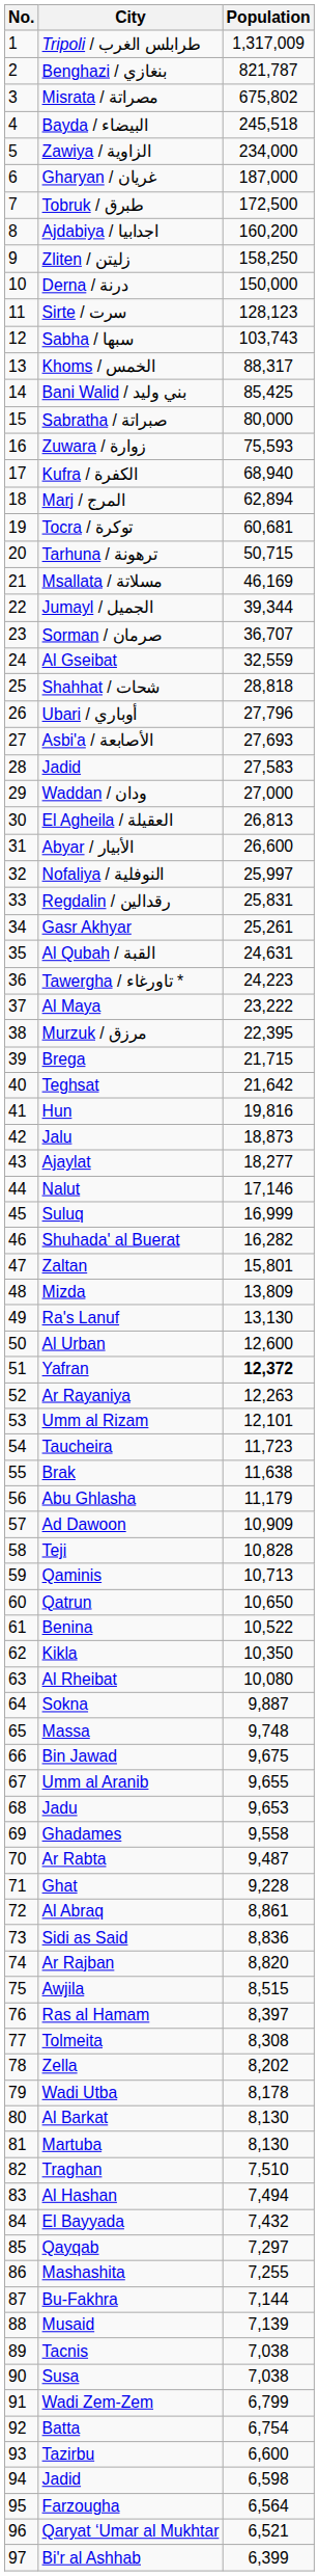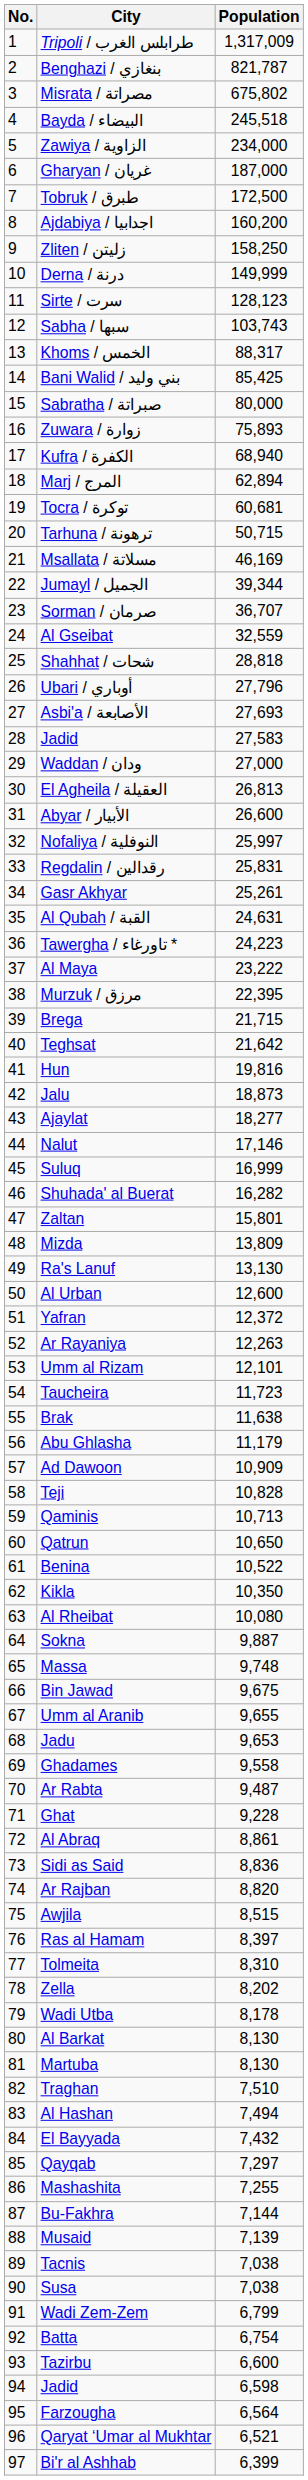Derna / درنة | Population: 150,000 -> 149,999
Zuwara / زوارة | Population: 75,593 -> 75,893
Yafran | Population: bold -> normal
Tolmeita | Population: 8,308 -> 8,310
